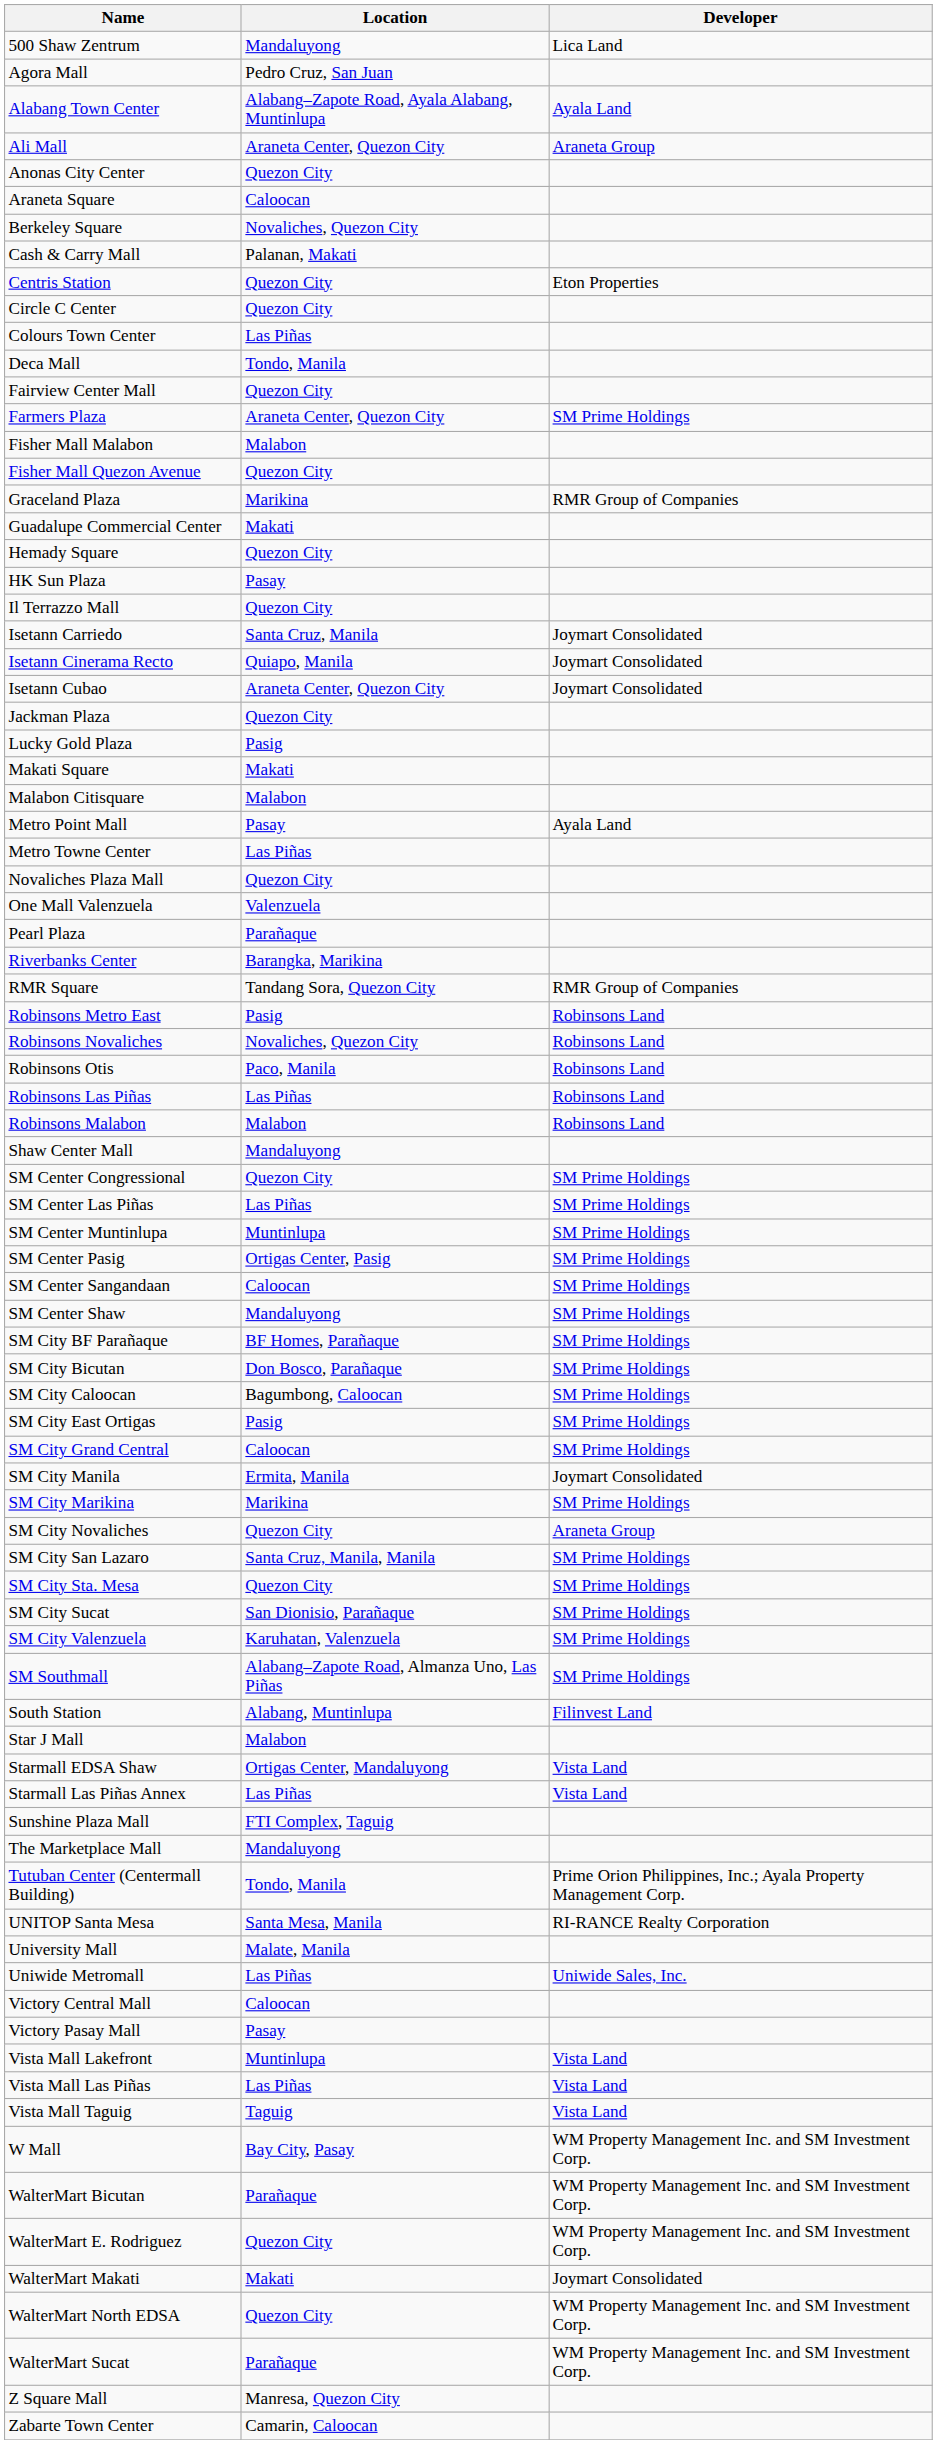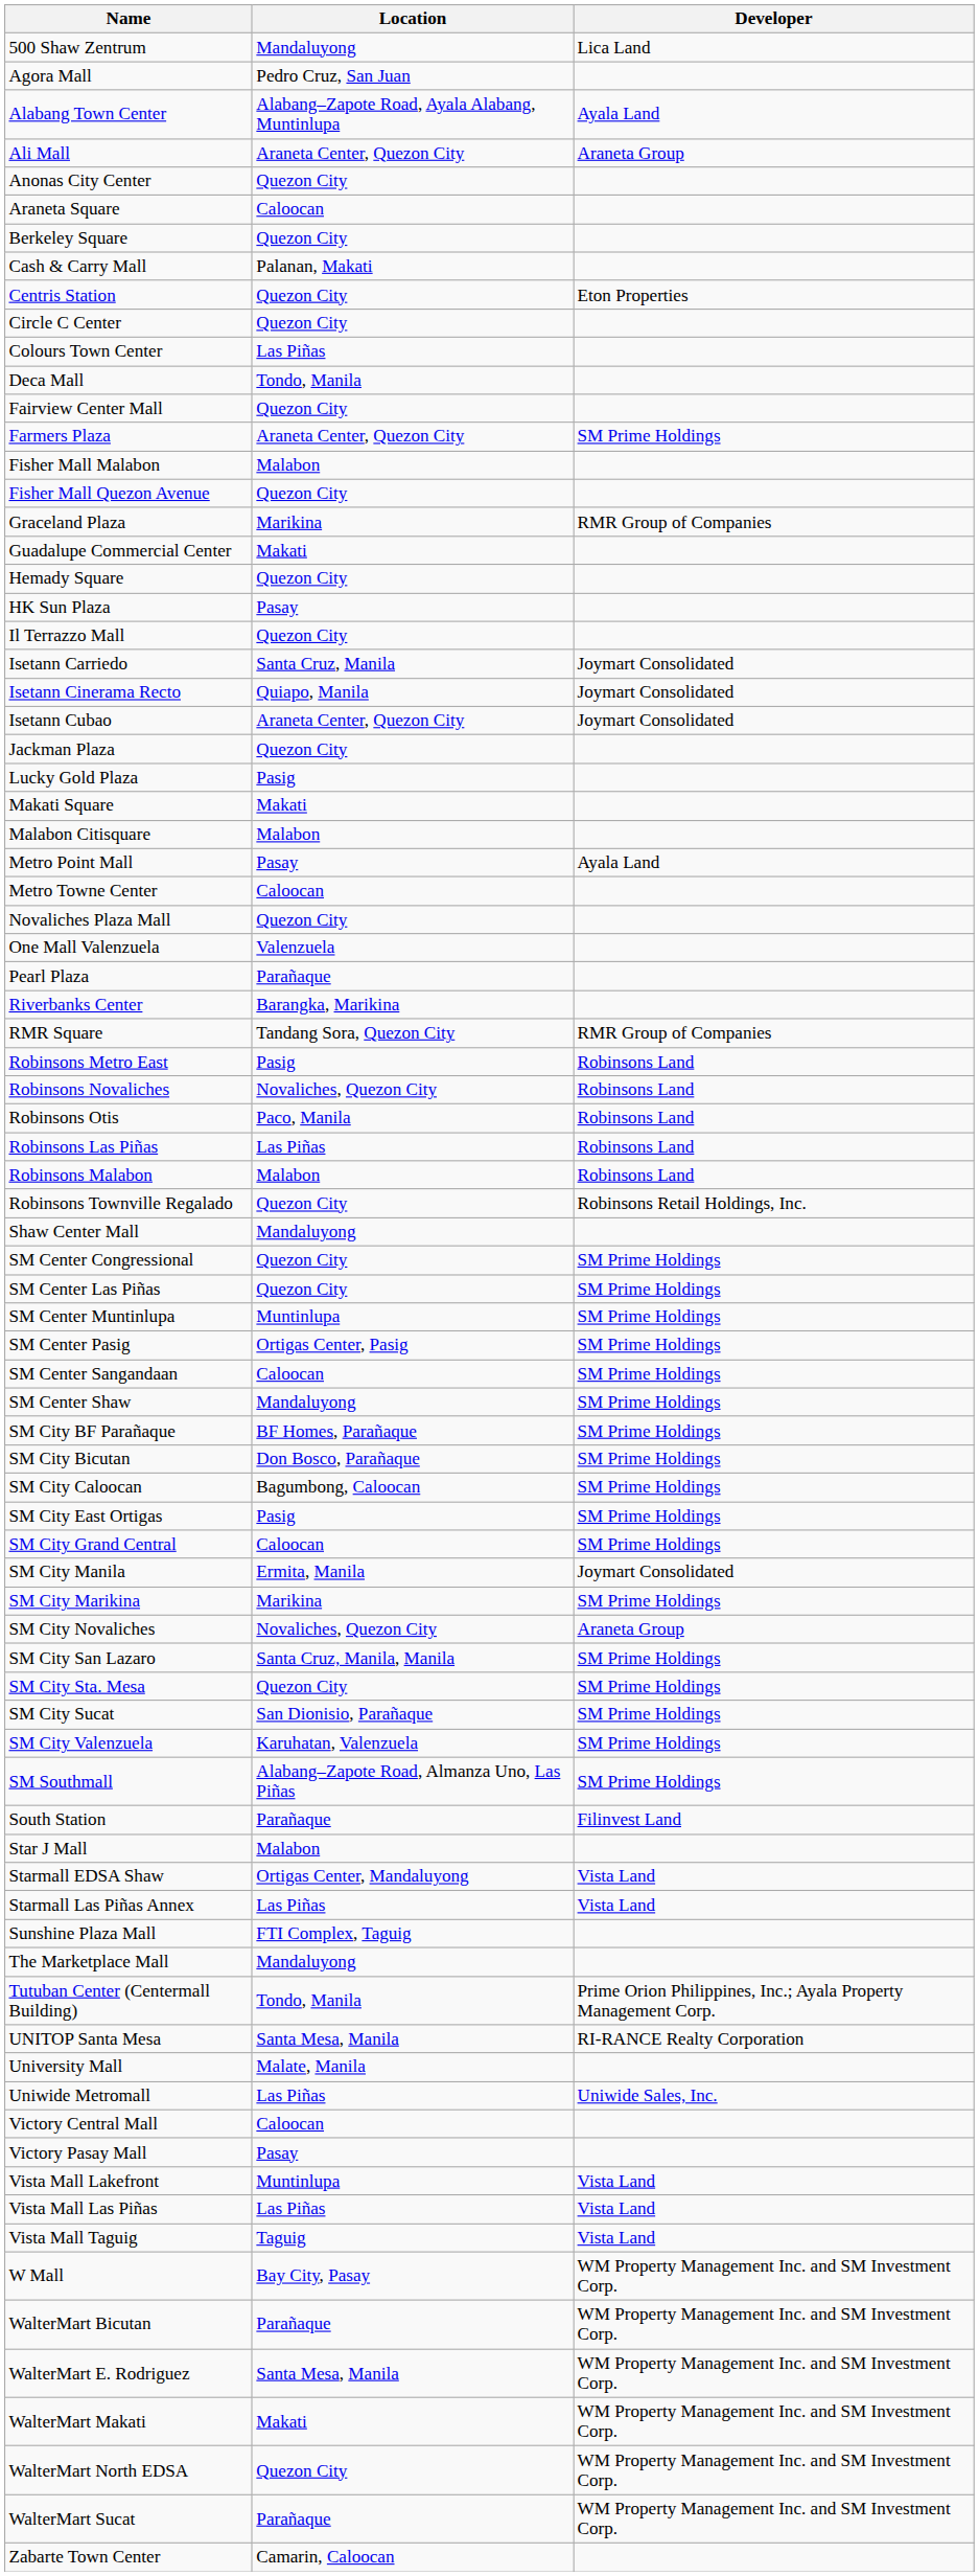Berkeley Square | Location: Novaliches, Quezon City -> Quezon City
Metro Towne Center | Location: Las Piñas -> Caloocan
+ row: Robinsons Townville Regalado | Quezon City | Robinsons Retail Holdings, Inc.
SM Center Las Piñas | Location: Las Piñas -> Quezon City
SM City Novaliches | Location: Quezon City -> Novaliches, Quezon City
South Station | Location: Alabang, Muntinlupa -> Parañaque
WalterMart E. Rodriguez | Location: Quezon City -> Santa Mesa, Manila
WalterMart Makati | Developer: Joymart Consolidated -> WM Property Management Inc. and SM Investment Corp.
- row: Z Square Mall | Manresa, Quezon City
